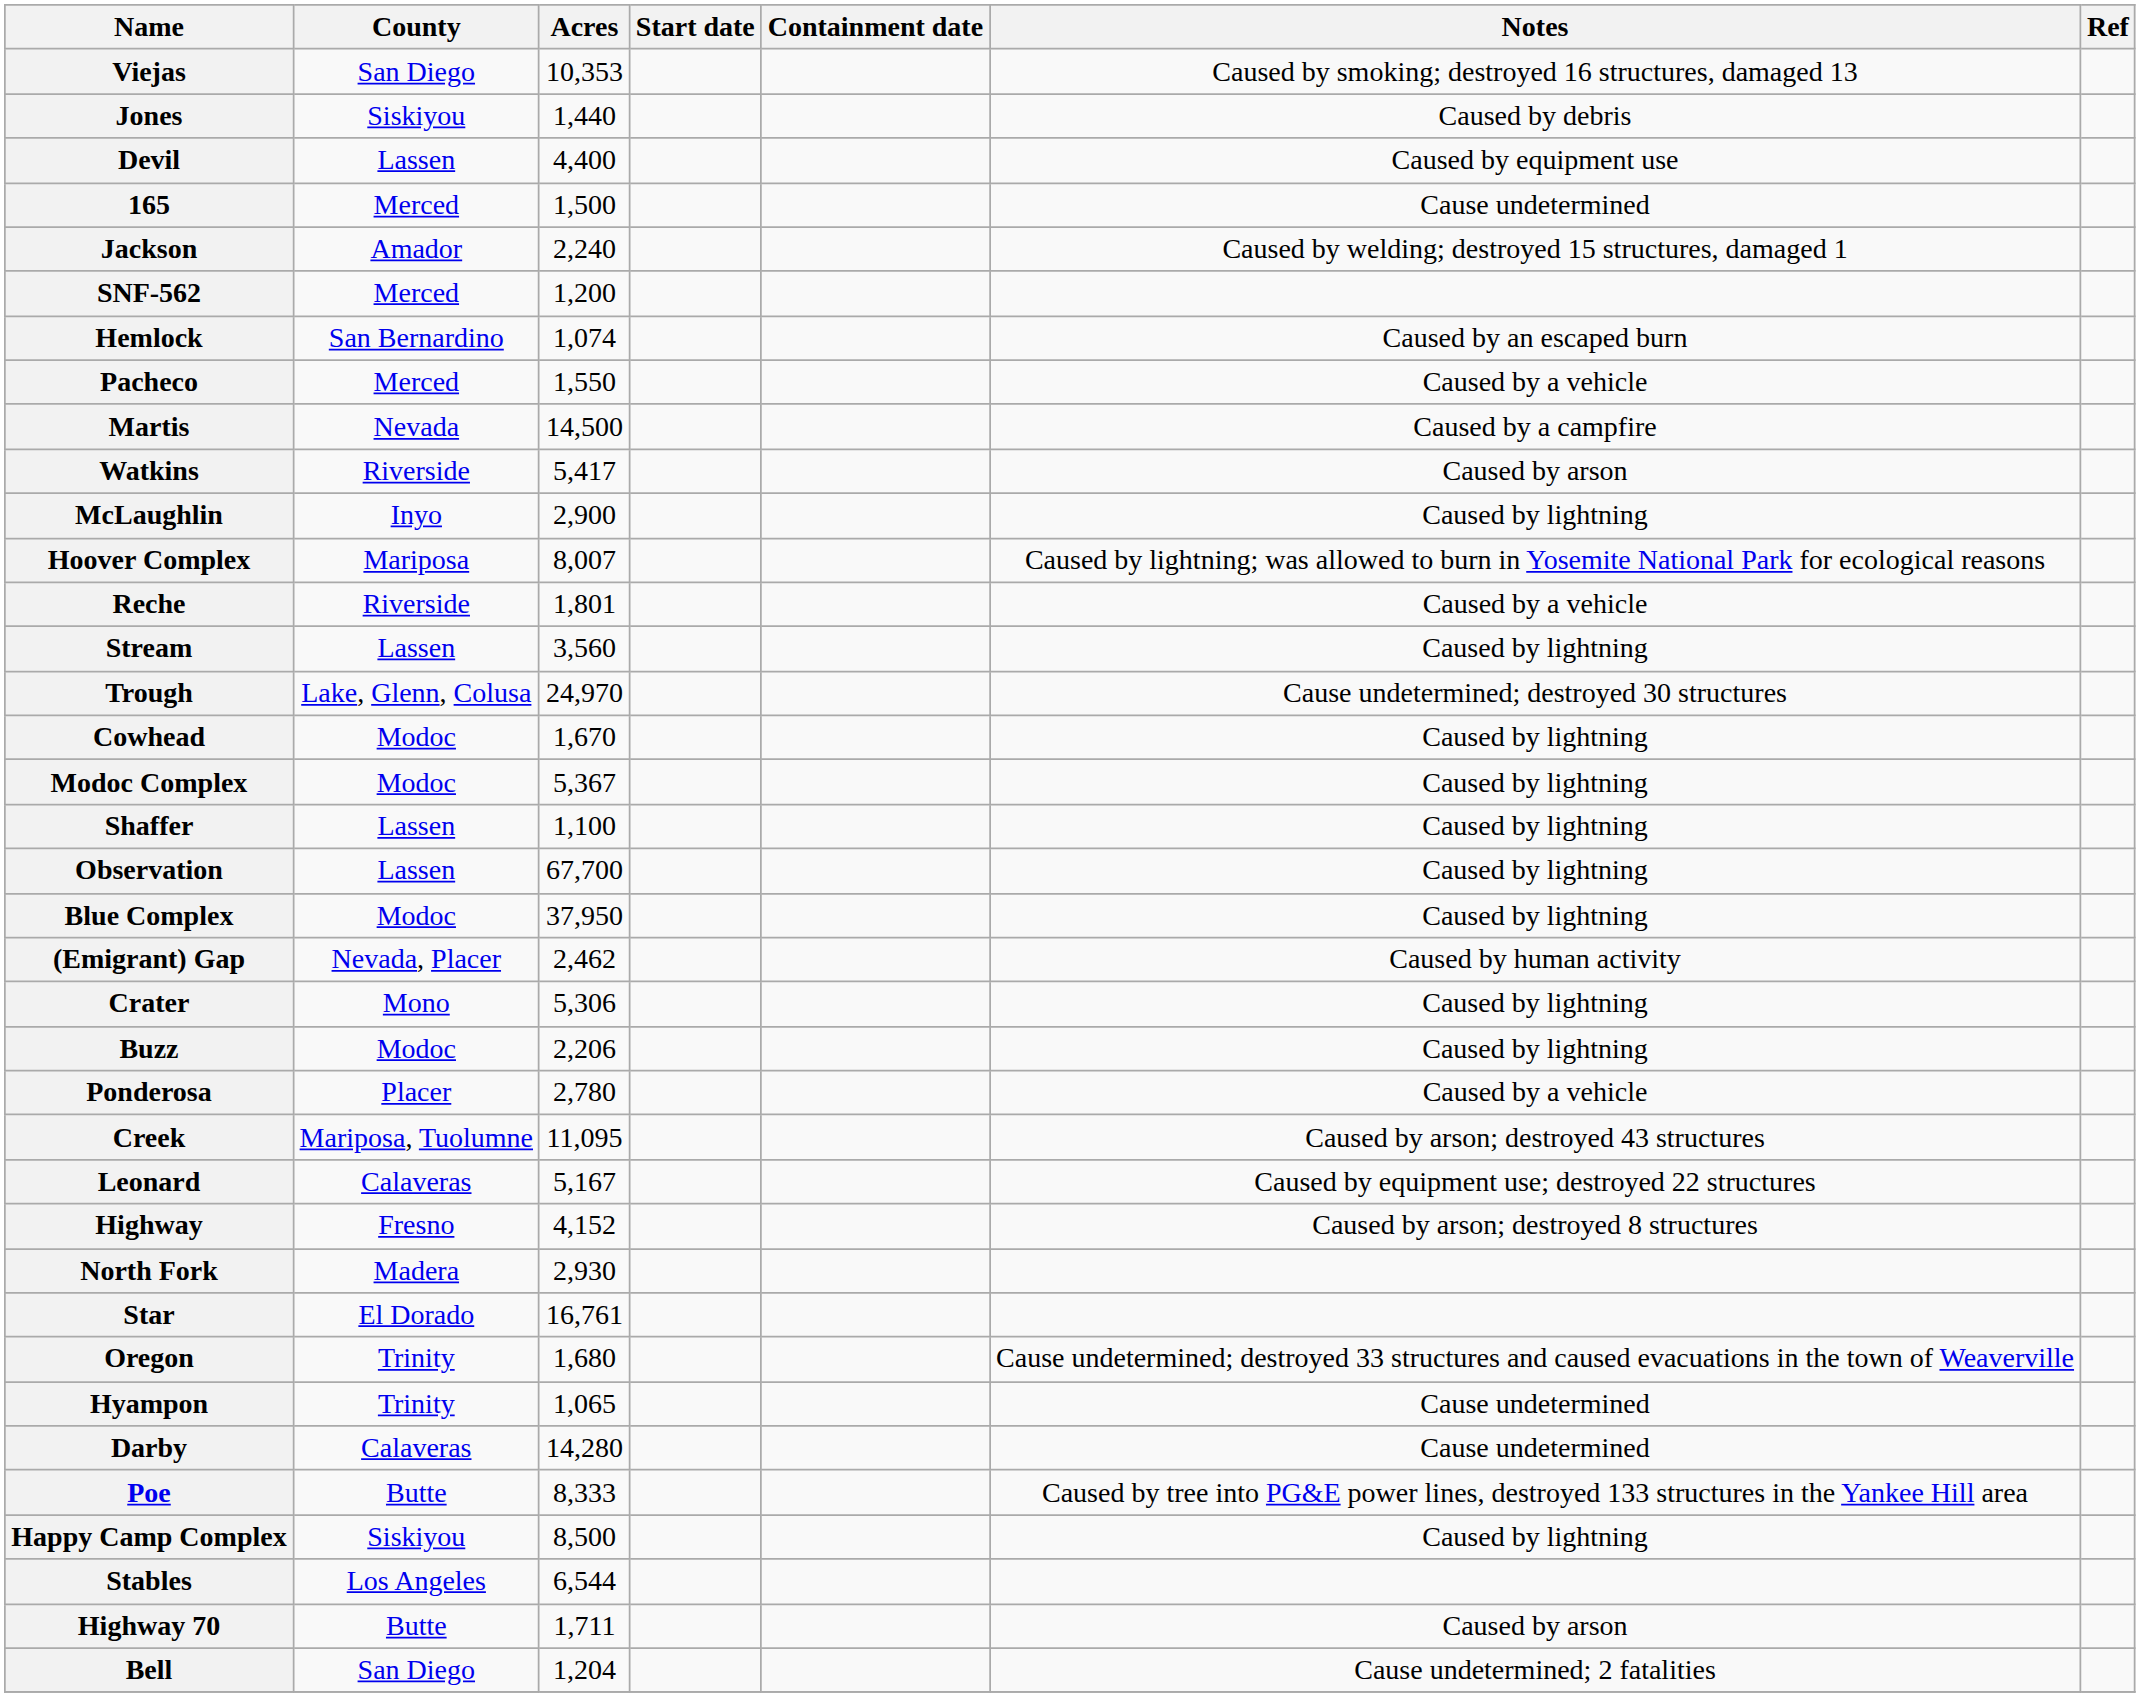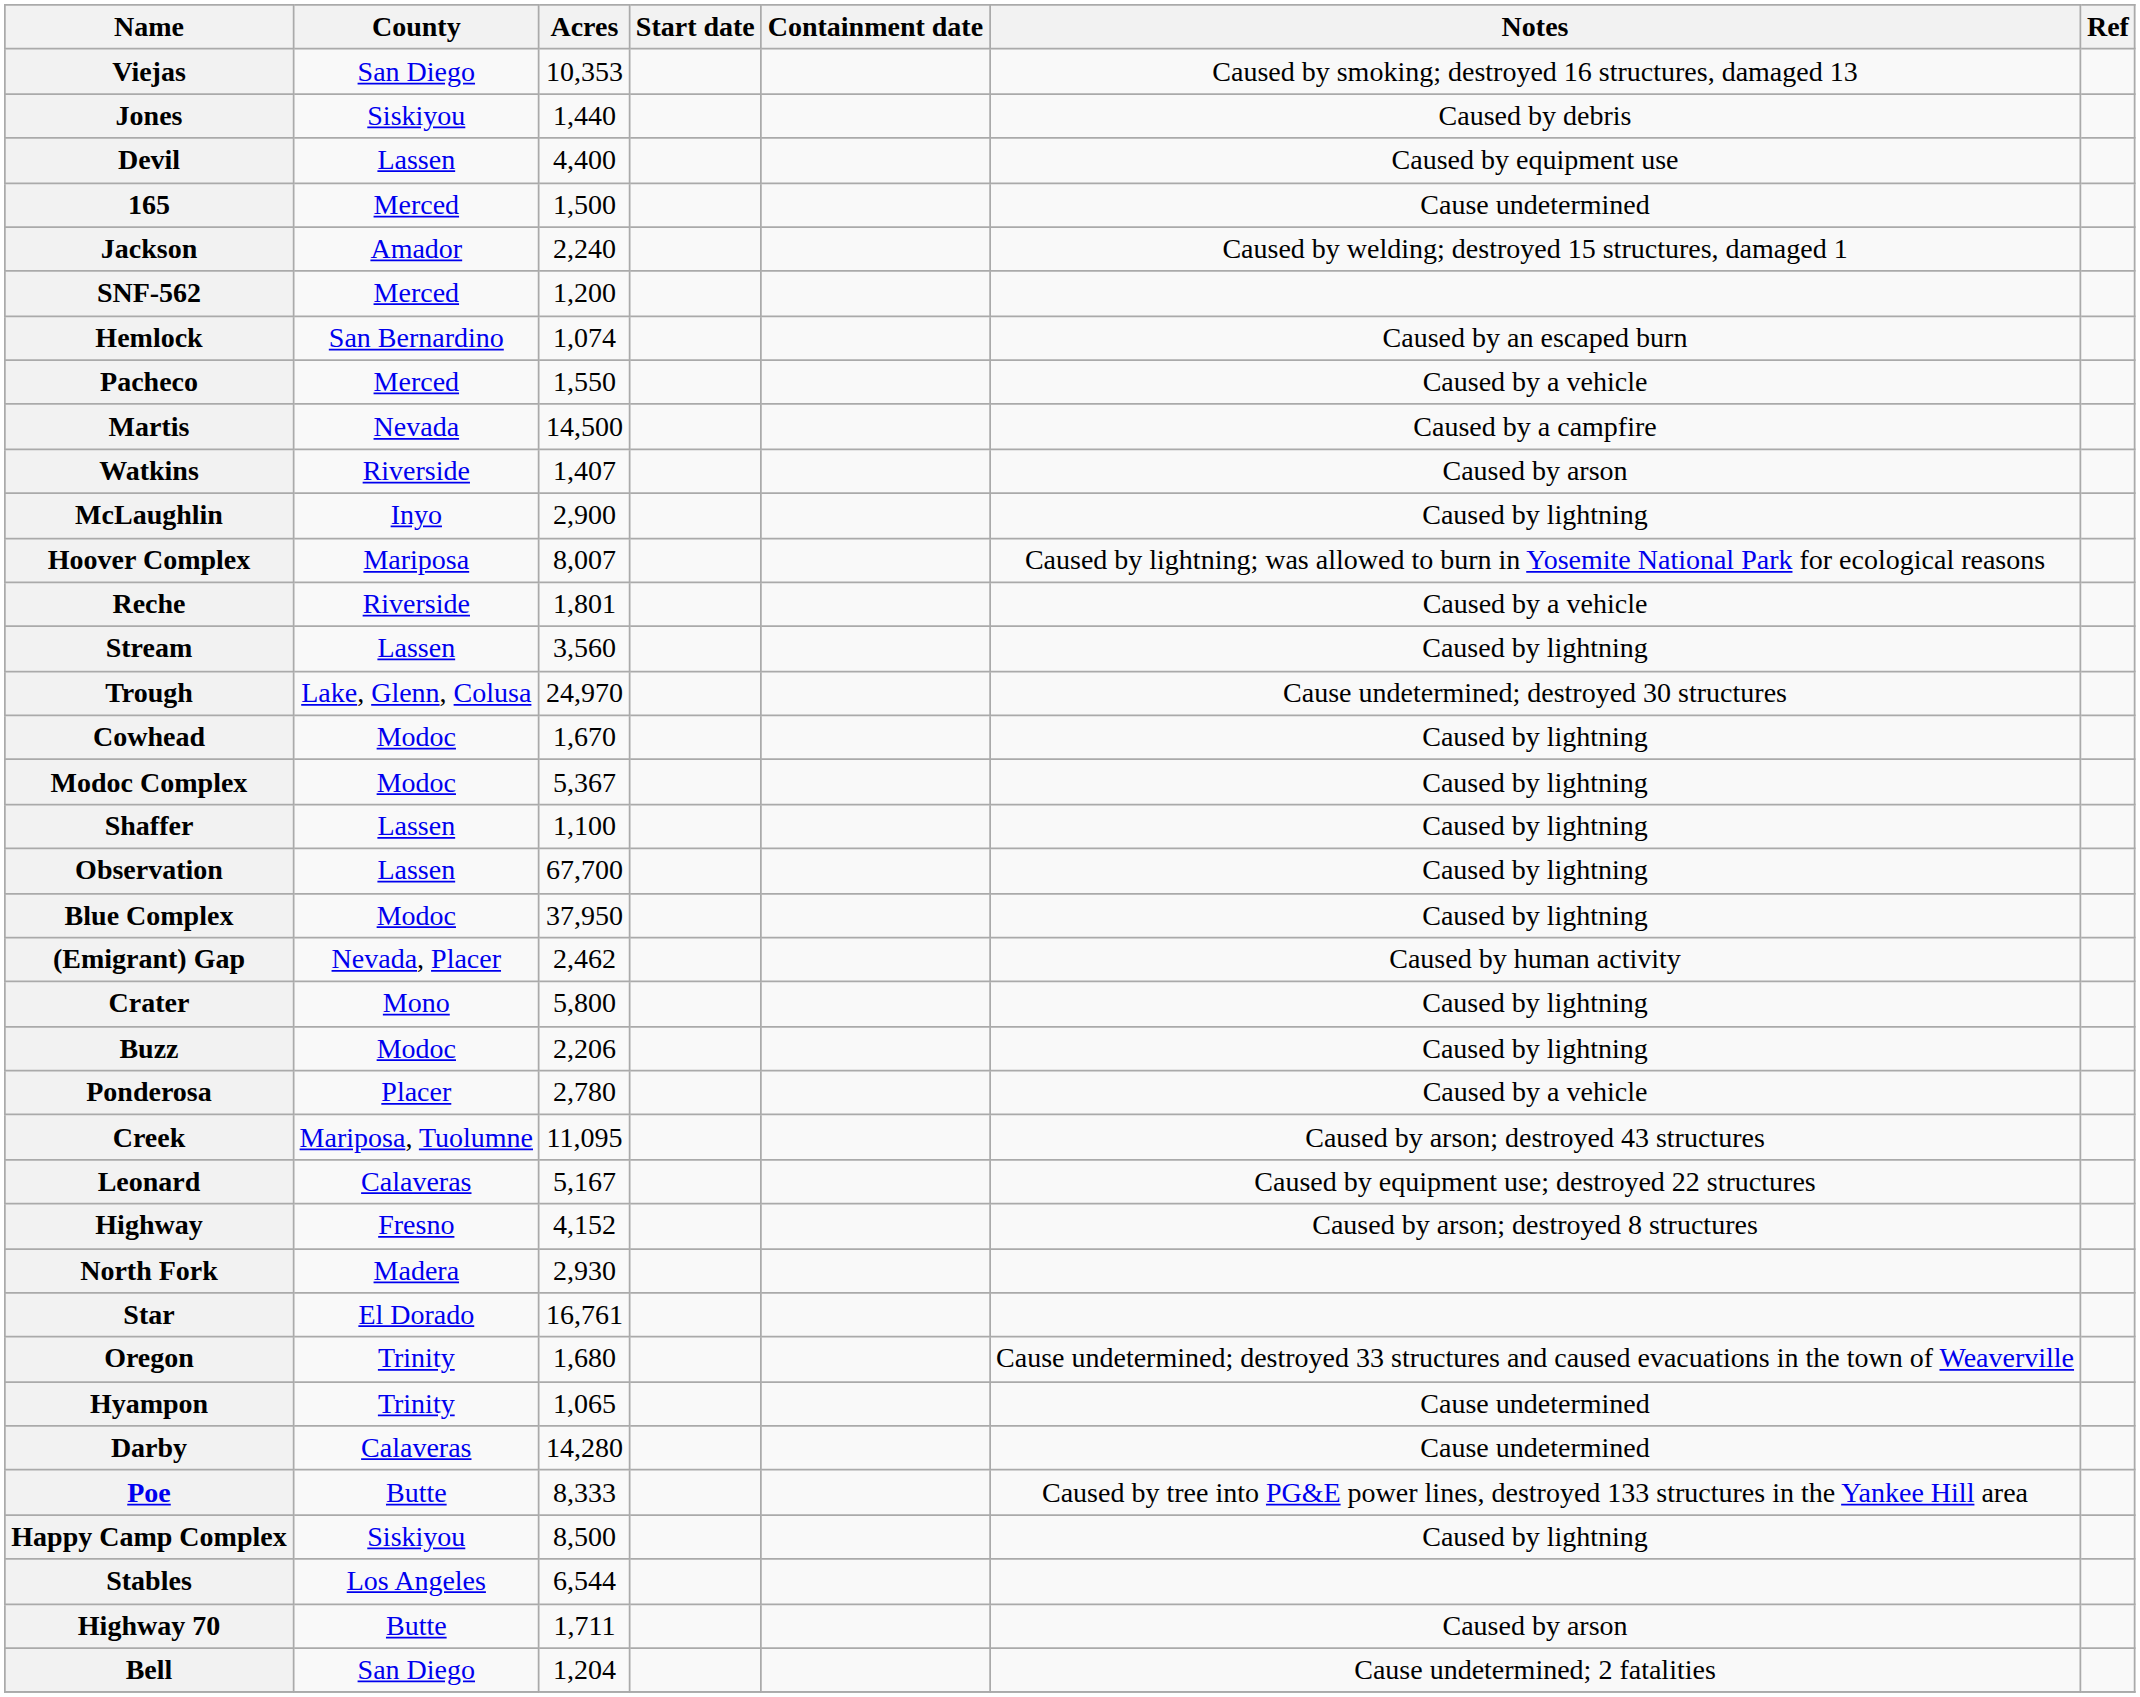Watkins | Acres: 5,417 -> 1,407
Crater | Acres: 5,306 -> 5,800
